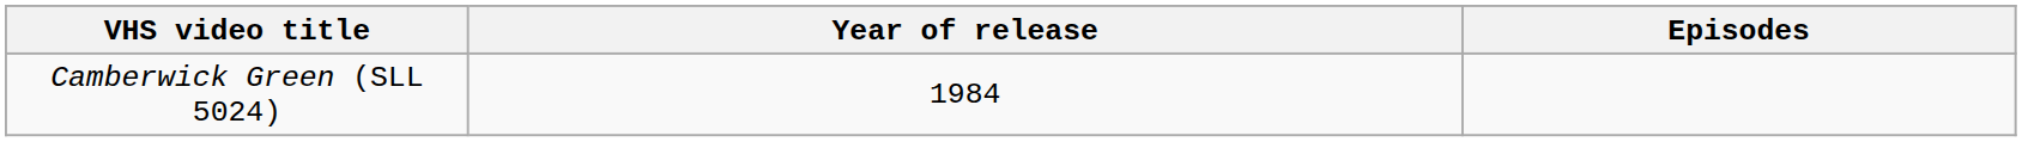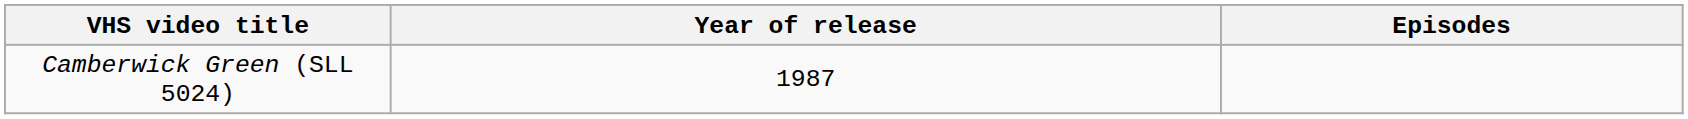Camberwick Green (SLL 5024) | Year of release: 1984 -> 1987
